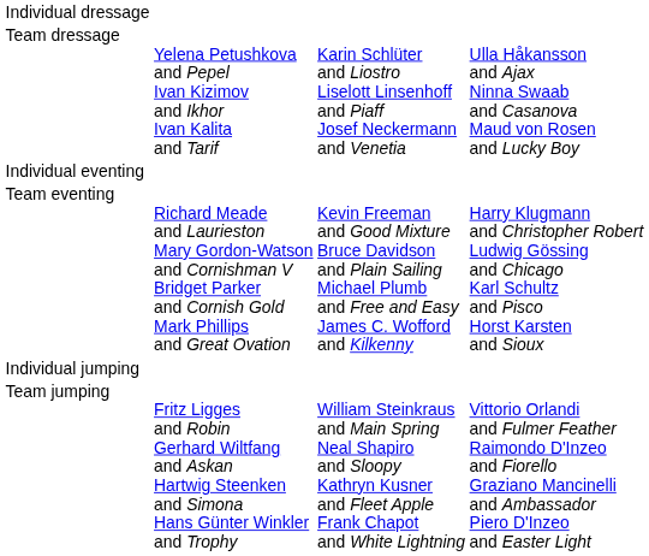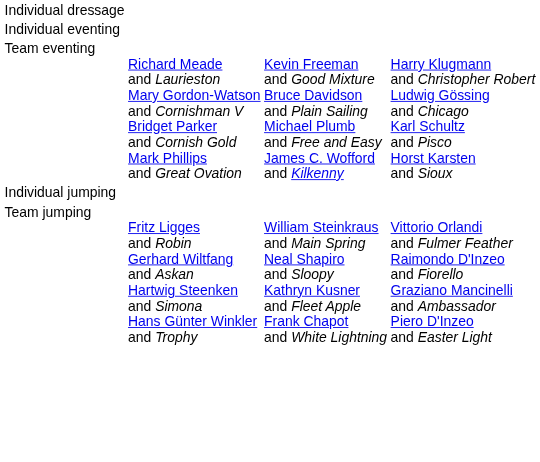- row: Team dressage | Yelena Petushkova and Pepel Ivan Kizimov and Ikhor Ivan Kalita and Tarif | Karin Schlüter and Liostro Liselott Linsenhoff and Piaff Josef Neckermann and Venetia | Ulla Håkansson and Ajax Ninna Swaab and Casanova Maud von Rosen and Lucky Boy
